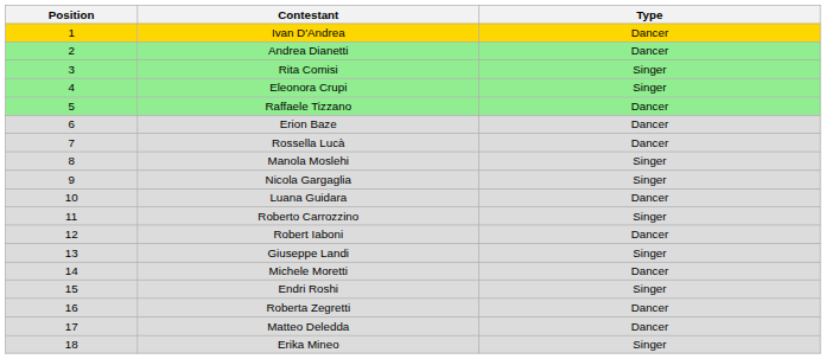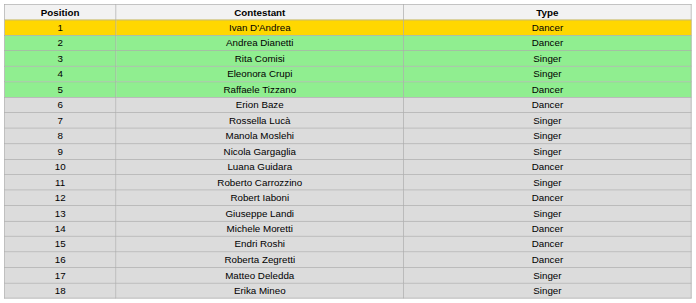Rossella Lucà | Type: Dancer -> Singer
Endri Roshi | Type: Singer -> Dancer
Matteo Deledda | Type: Dancer -> Singer
